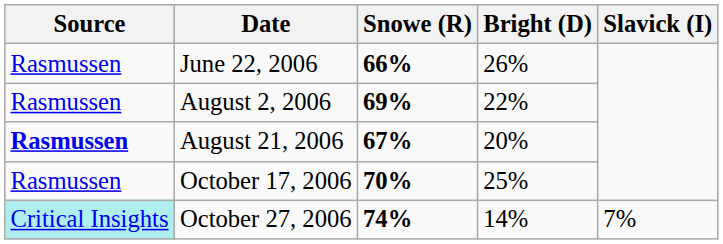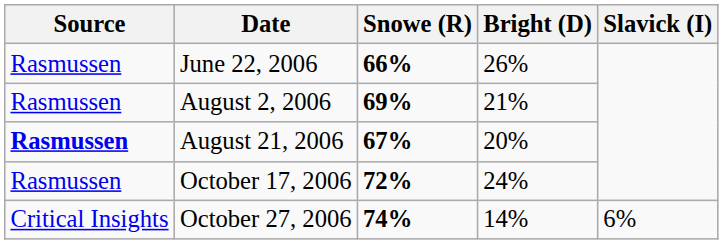August 2, 2006 | Bright (D): 22% -> 21%
October 17, 2006 | Snowe (R): 70% -> 72%
October 17, 2006 | Bright (D): 25% -> 24%
October 27, 2006 | Source: paleturquoise background -> no background
October 27, 2006 | Slavick (I): 7% -> 6%
